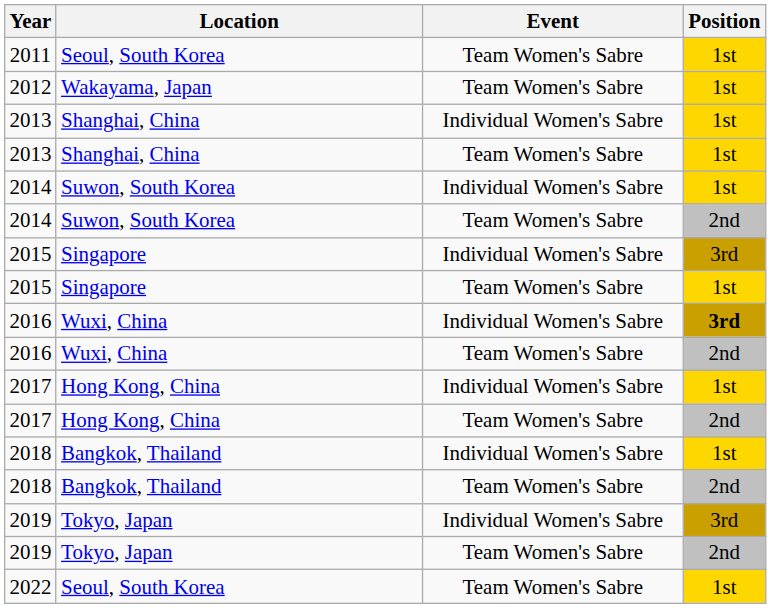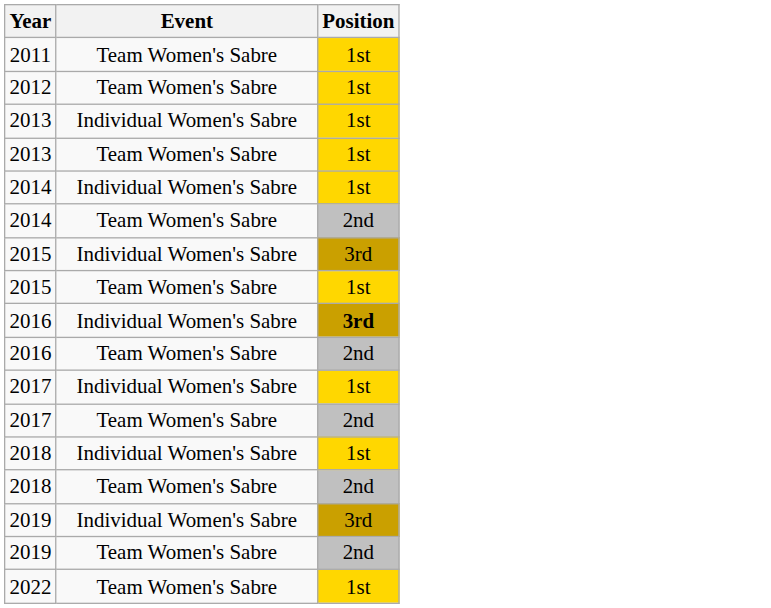- column: Location | Seoul, South Korea | Wakayama, Japan | Shanghai, China | Shanghai, China | Suwon, South Korea | Suwon, South Korea | Singapore | Singapore | Wuxi, China | Wuxi, China | Hong Kong, China | Hong Kong, China | Bangkok, Thailand | Bangkok, Thailand | Tokyo, Japan | Tokyo, Japan | Seoul, South Korea
